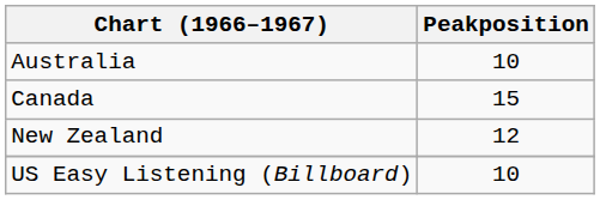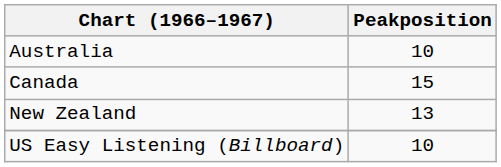New Zealand | Peakposition: 12 -> 13
